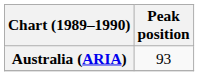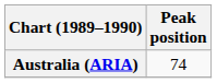Australia (ARIA) | Peak position: 93 -> 74
